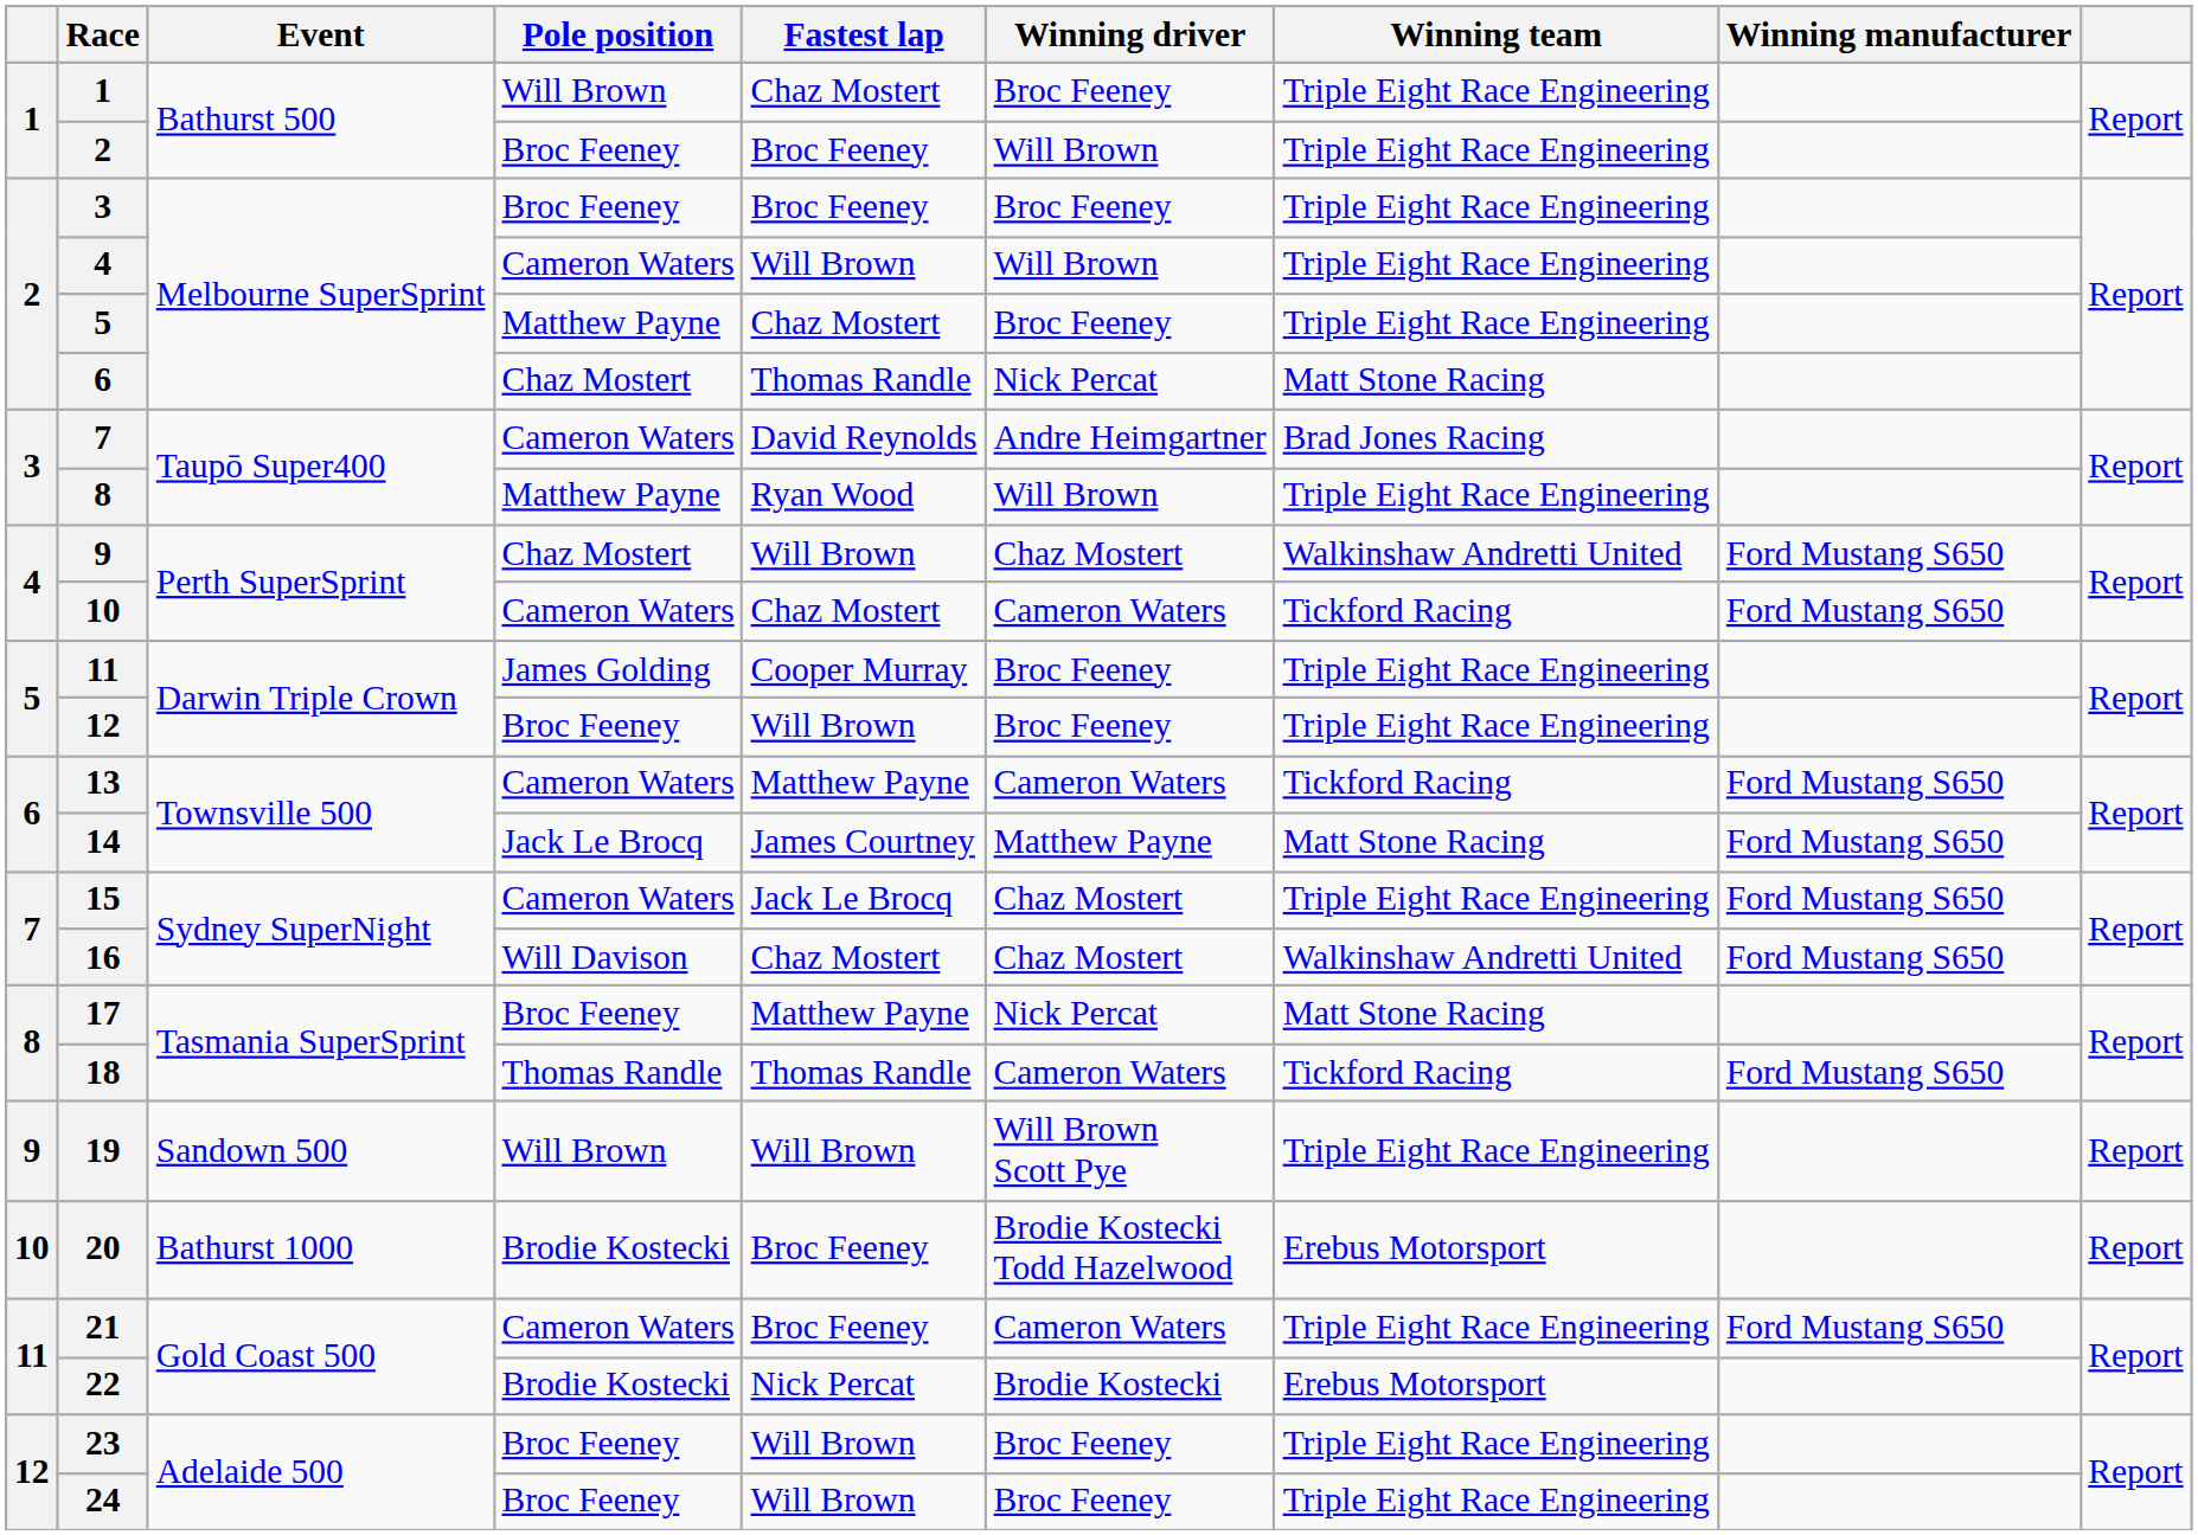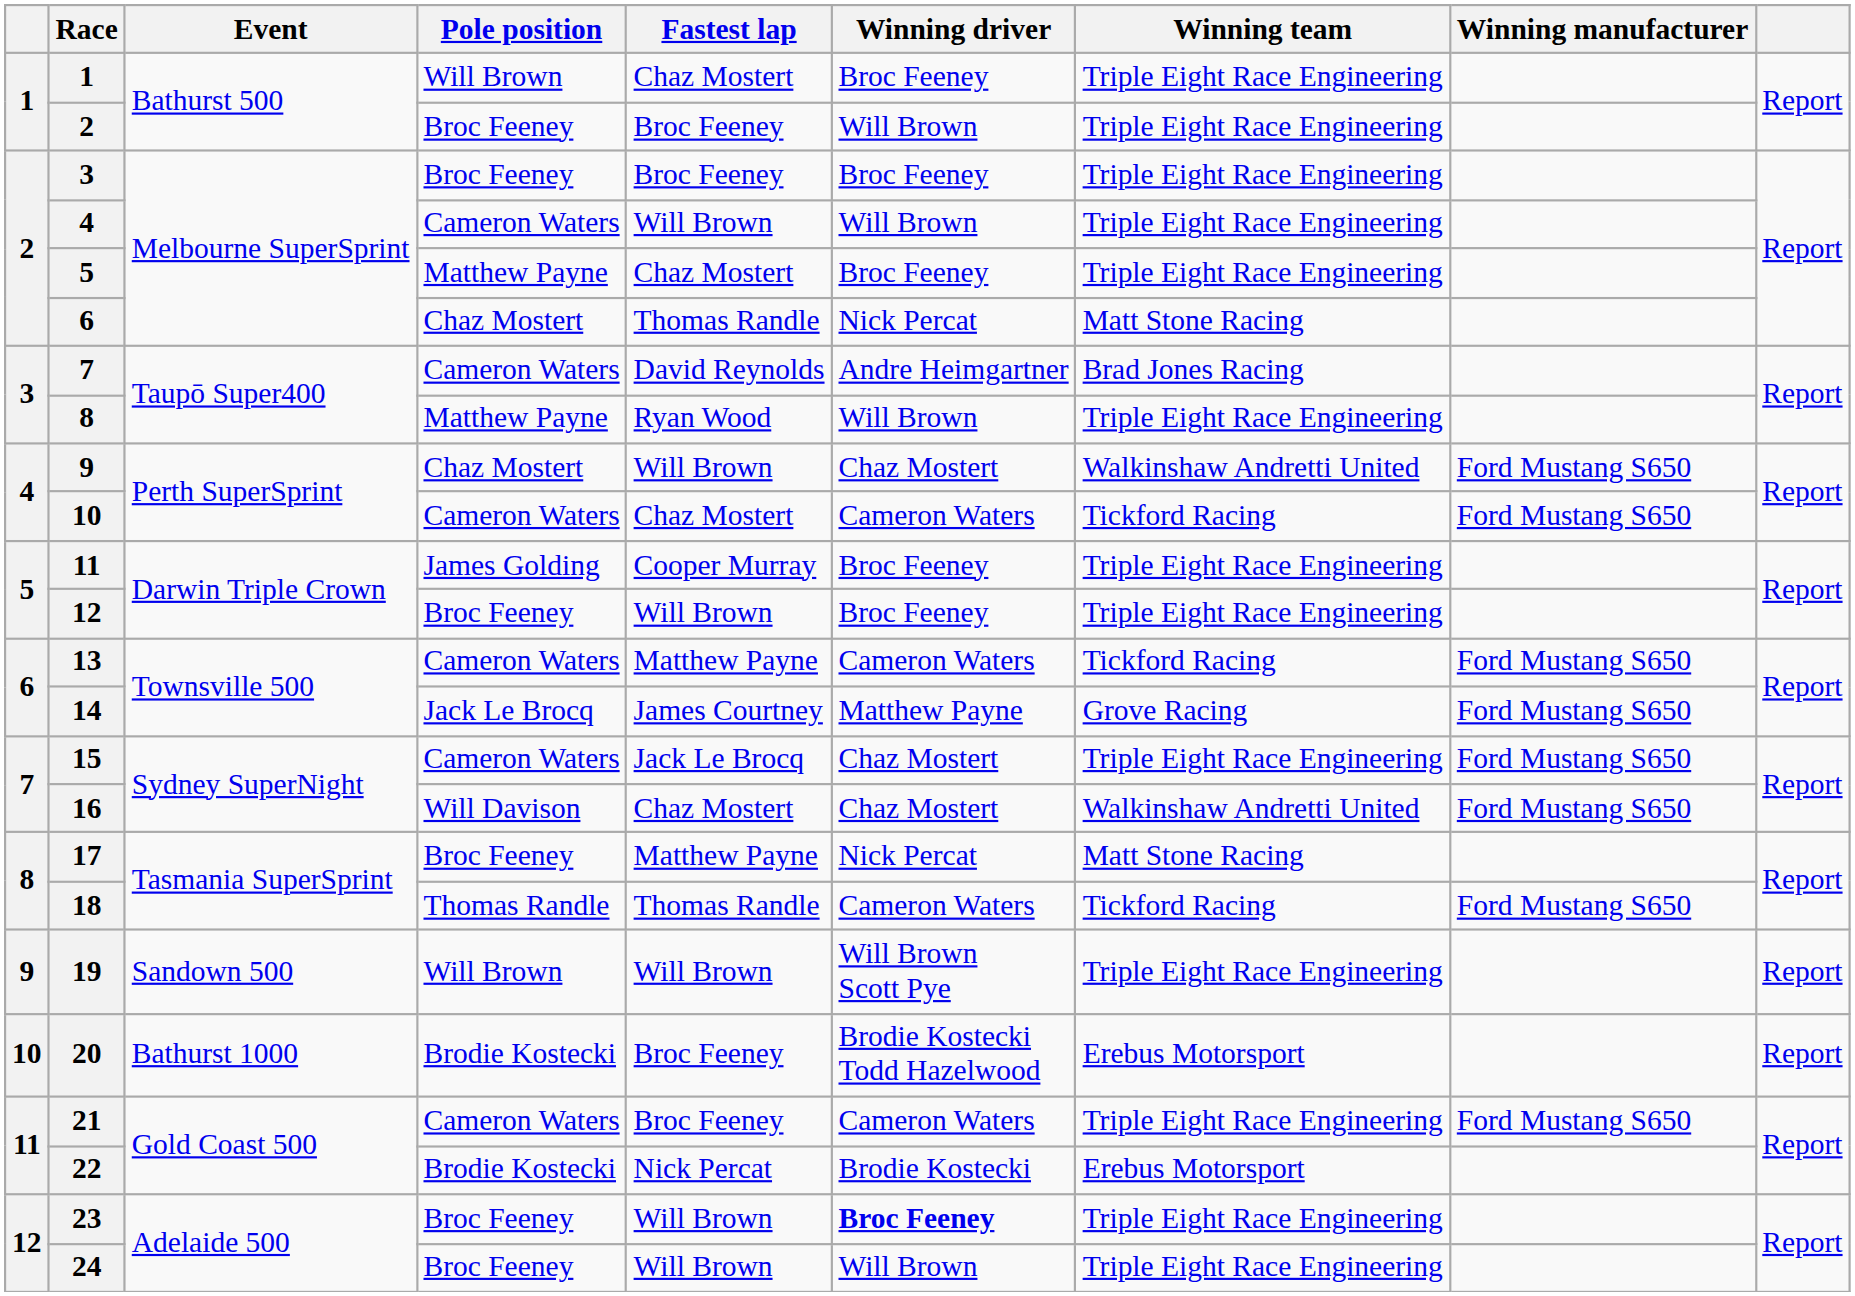14 | Winning team: Matt Stone Racing -> Grove Racing
23 | Winning driver: normal -> bold
24 | Winning driver: Broc Feeney -> Will Brown
